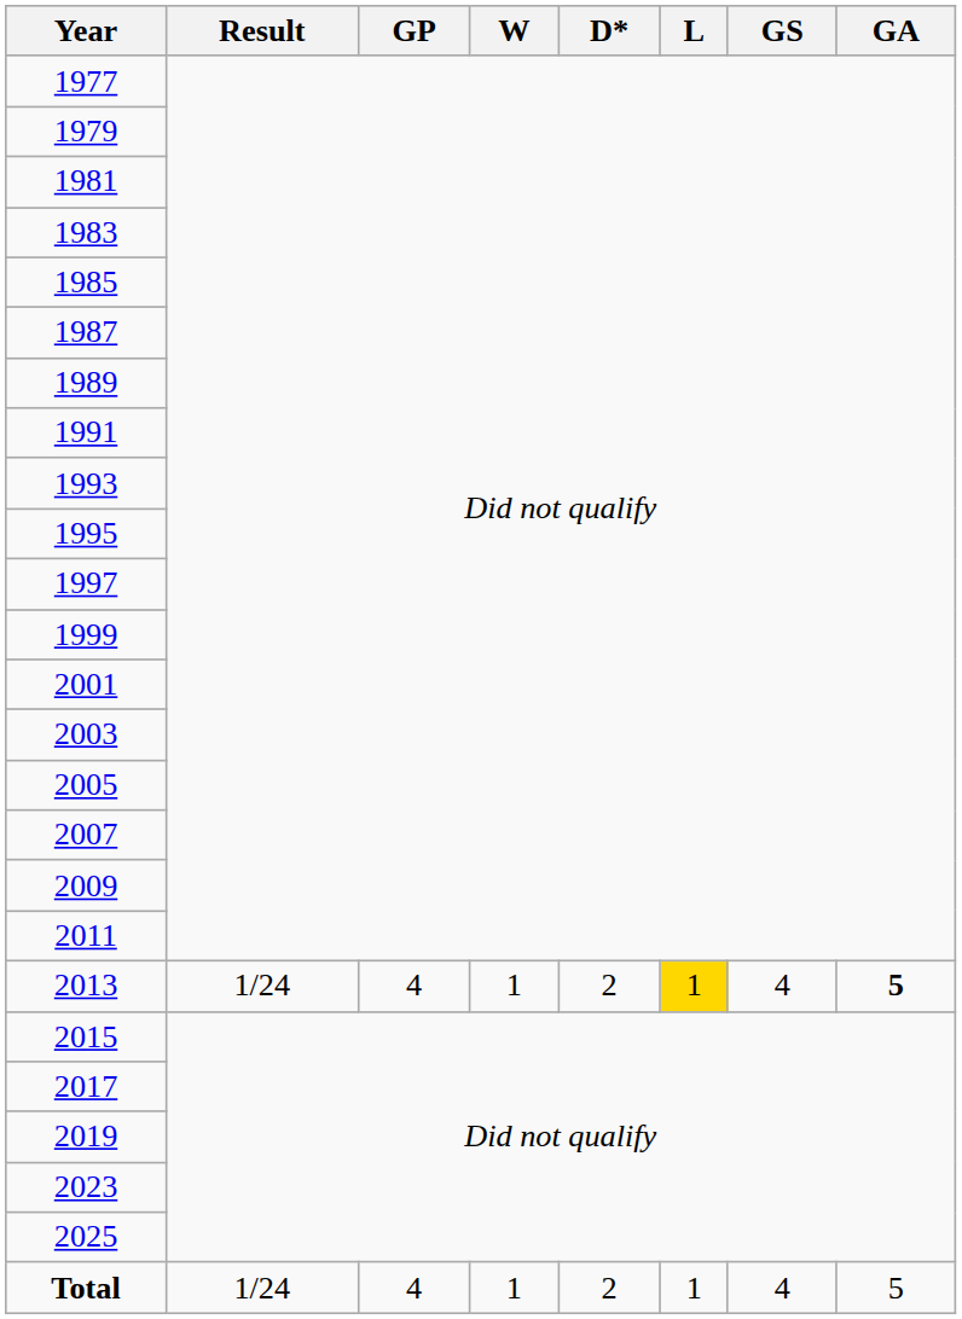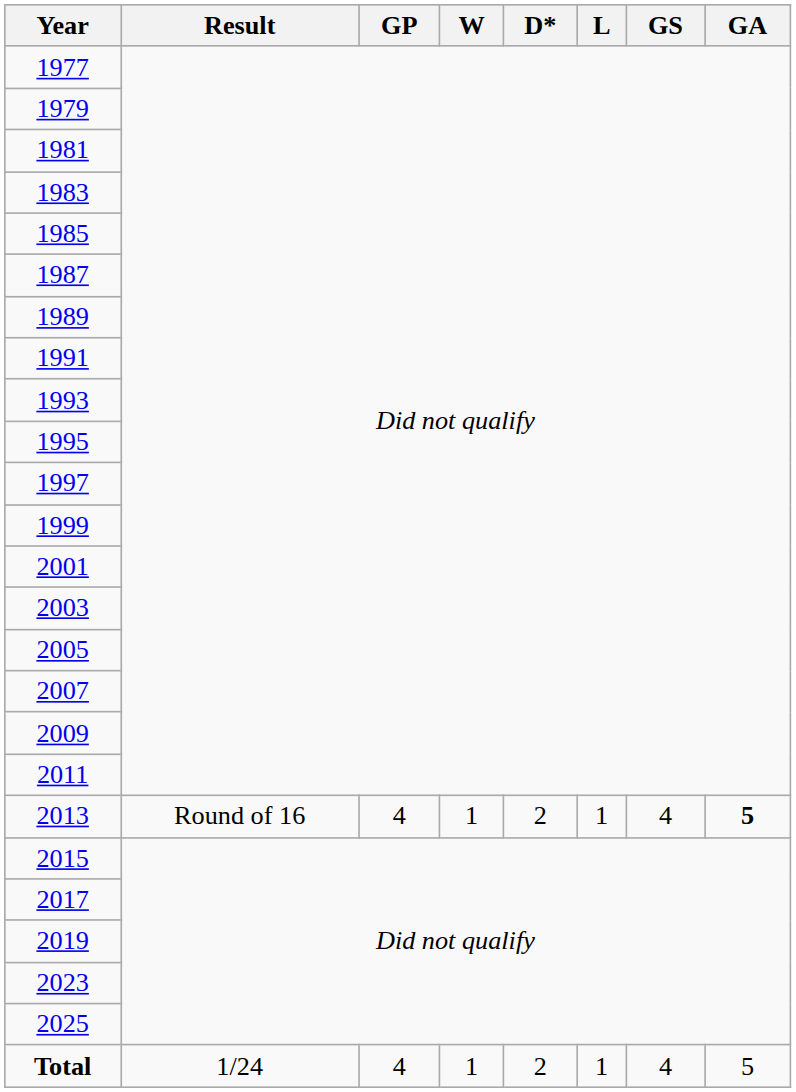2013 | Result: 1/24 -> Round of 16
2013 | L: gold background -> no background
